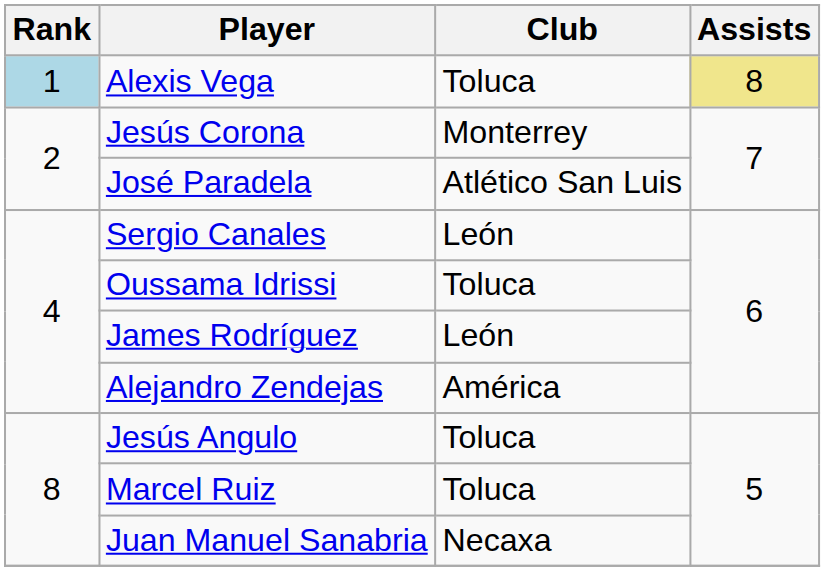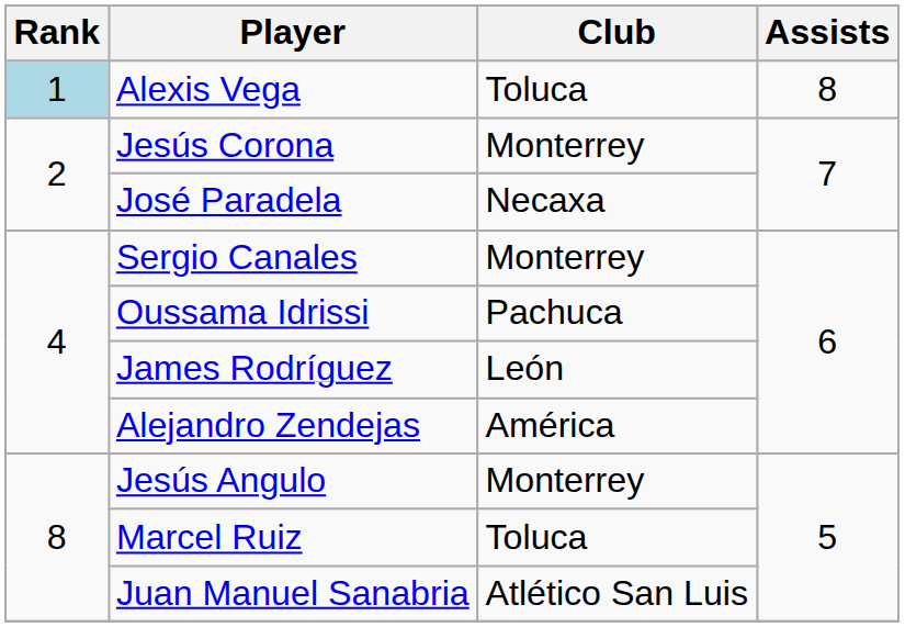Alexis Vega | Assists: khaki background -> no background
José Paradela | Club: Atlético San Luis -> Necaxa
Sergio Canales | Club: León -> Monterrey
Oussama Idrissi | Club: Toluca -> Pachuca
Jesús Angulo | Club: Toluca -> Monterrey
Juan Manuel Sanabria | Club: Necaxa -> Atlético San Luis
